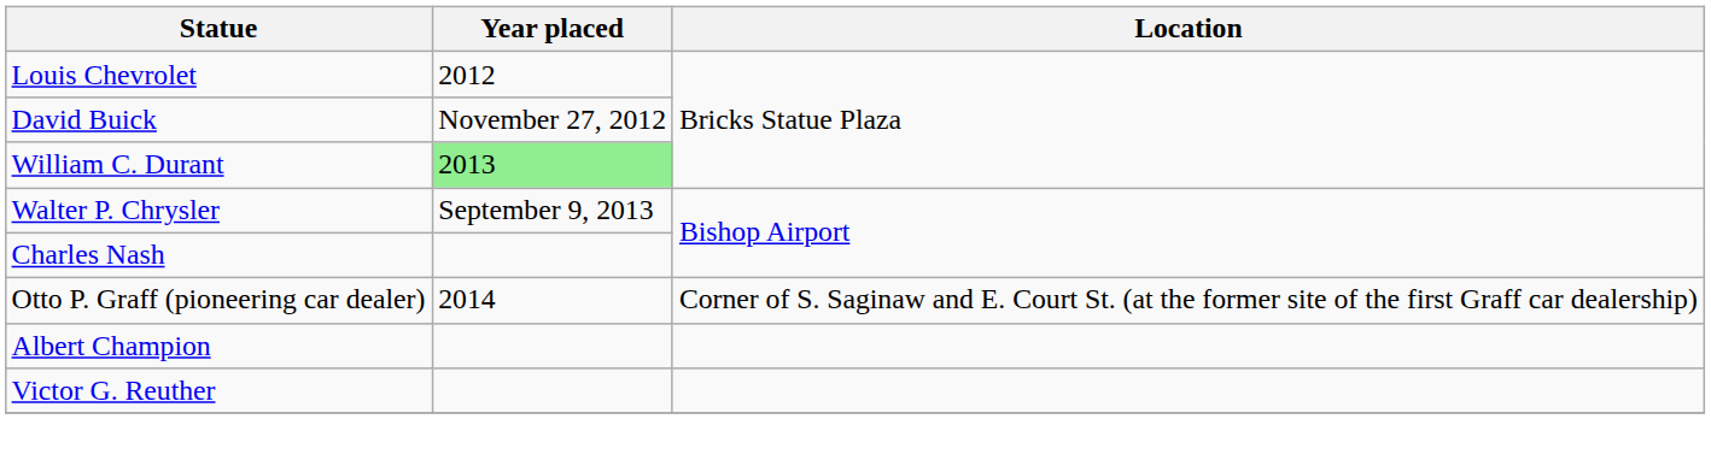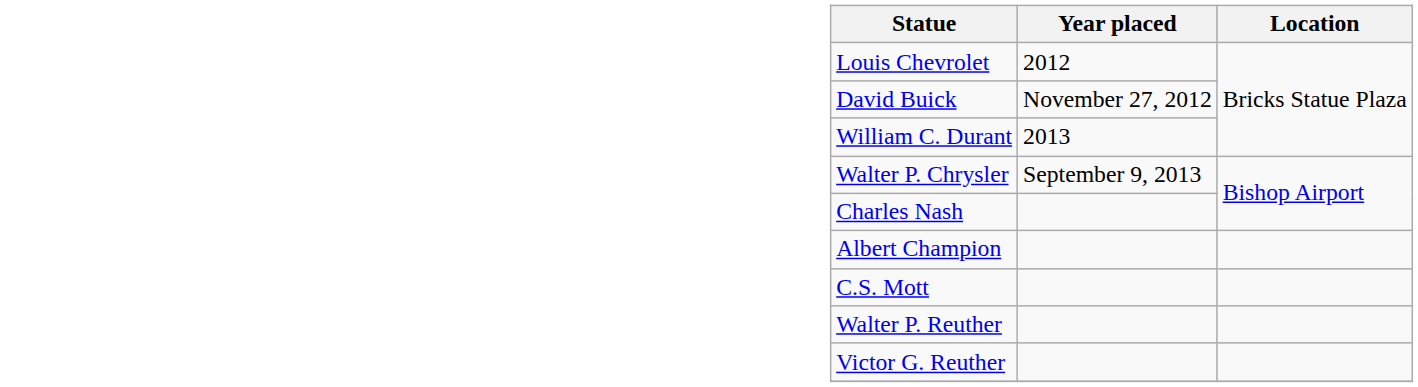William C. Durant | Year placed: lightgreen background -> no background
- row: Otto P. Graff (pioneering car dealer) | 2014 | Corner of S. Saginaw and E. Court St. (at the former site of the first Graff car dealership)
+ row: C.S. Mott
+ row: Walter P. Reuther
